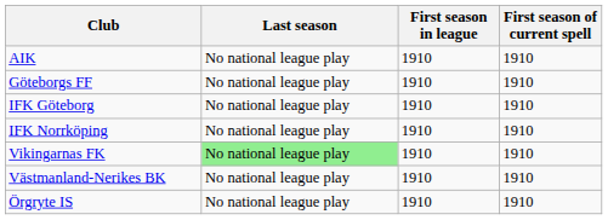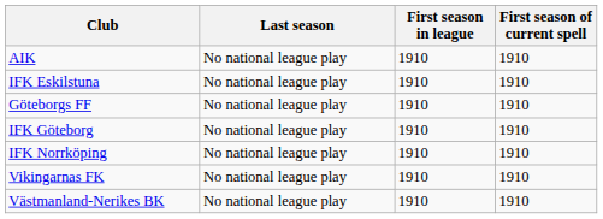+ row: IFK Eskilstuna | No national league play | 1910 | 1910
Vikingarnas FK | Last season: lightgreen background -> no background
- row: Örgryte IS | No national league play | 1910 | 1910
